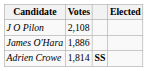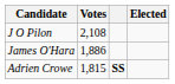Adrien Crowe | Votes: 1,814 -> 1,815
